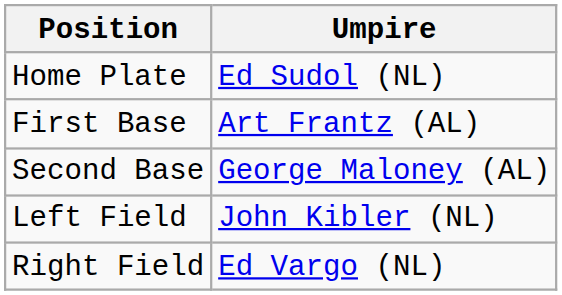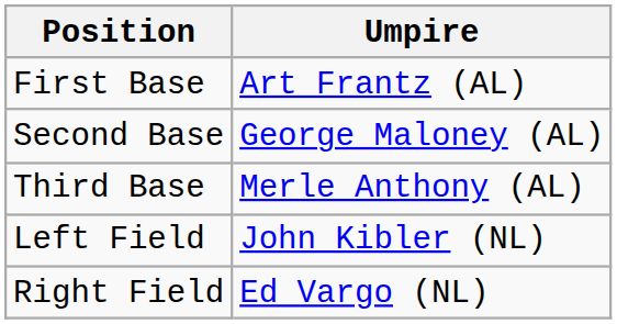- row: Home Plate | Ed Sudol (NL)
+ row: Third Base | Merle Anthony (AL)
